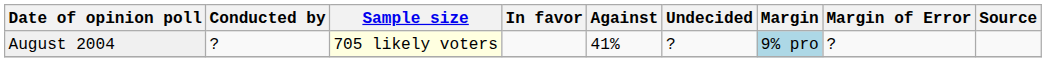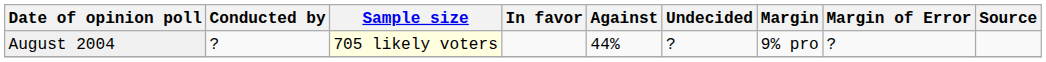August 2004 | Against: 41% -> 44%
August 2004 | Margin: lightblue background -> no background
